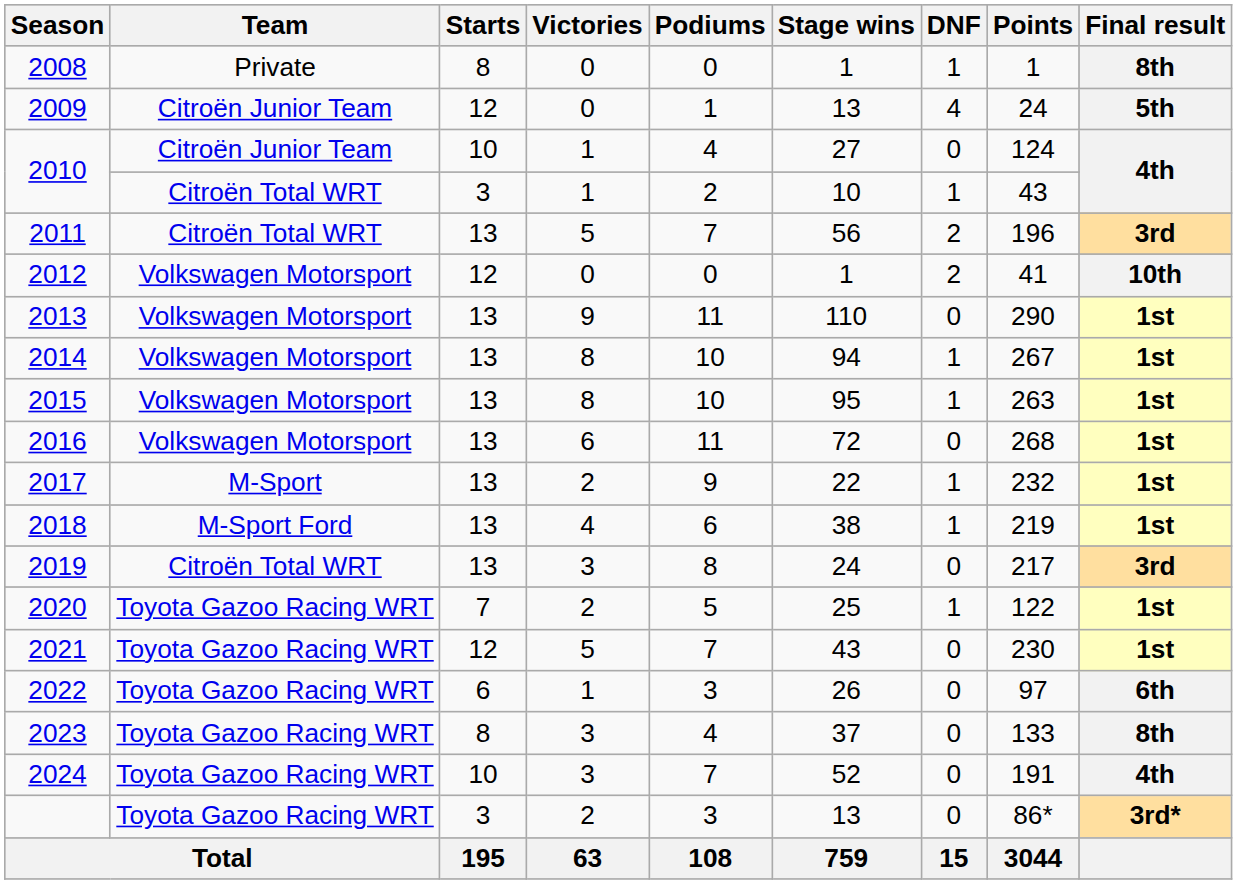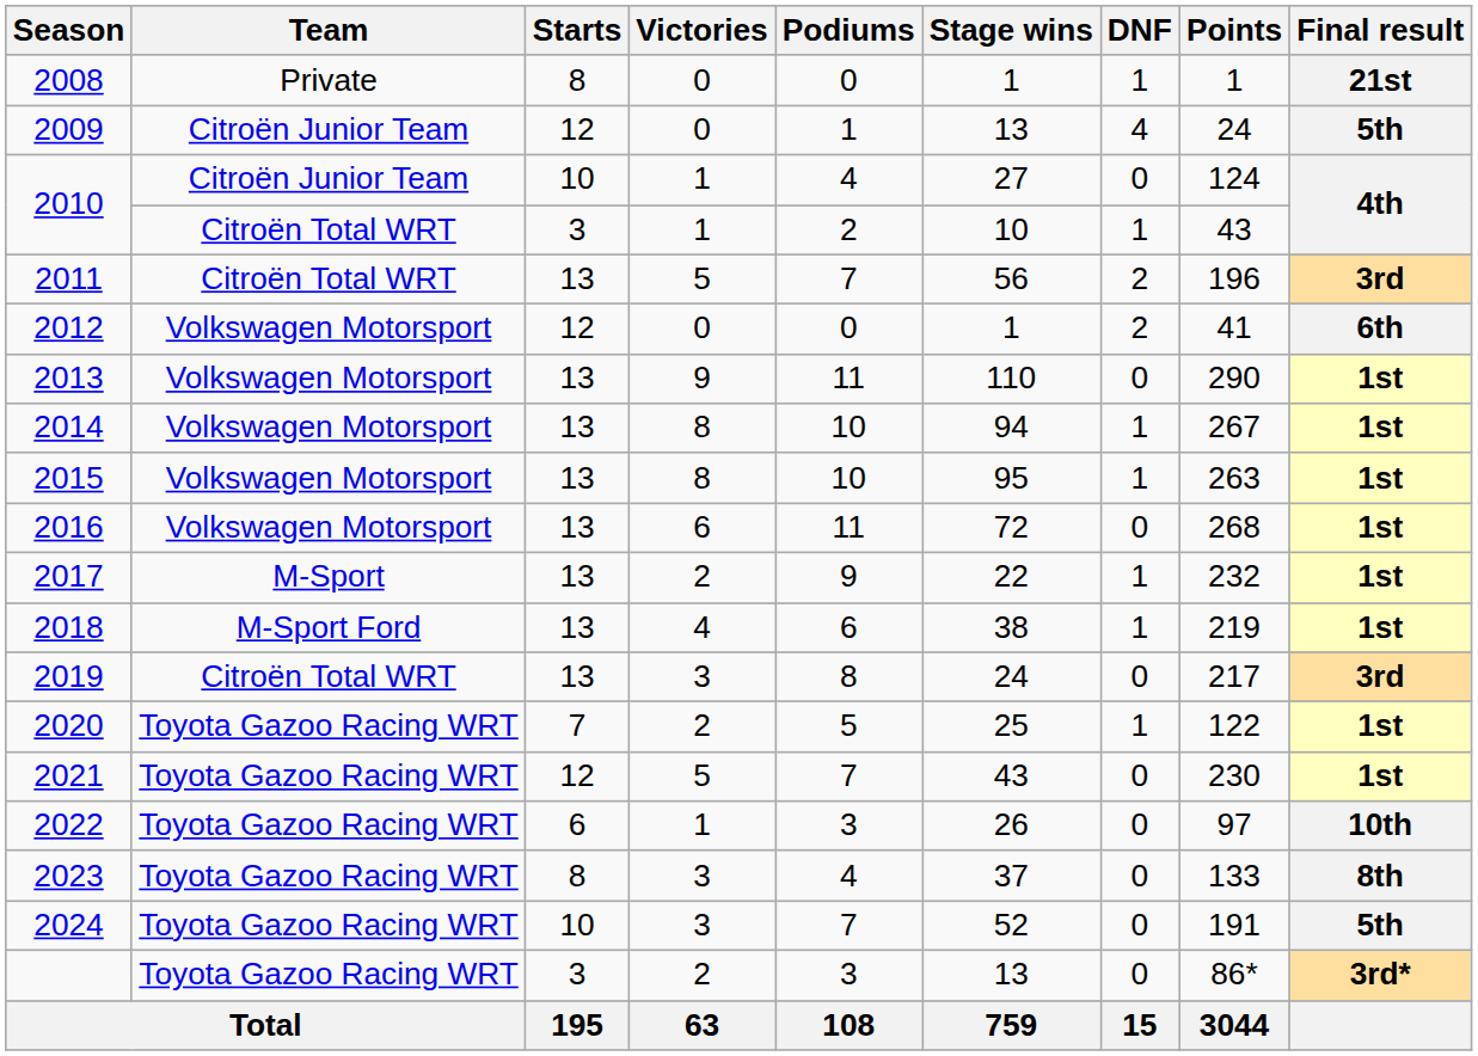2008 | Final result: 8th -> 21st
2012 | Final result: 10th -> 6th
2022 | Final result: 6th -> 10th
2024 | Final result: 4th -> 5th
